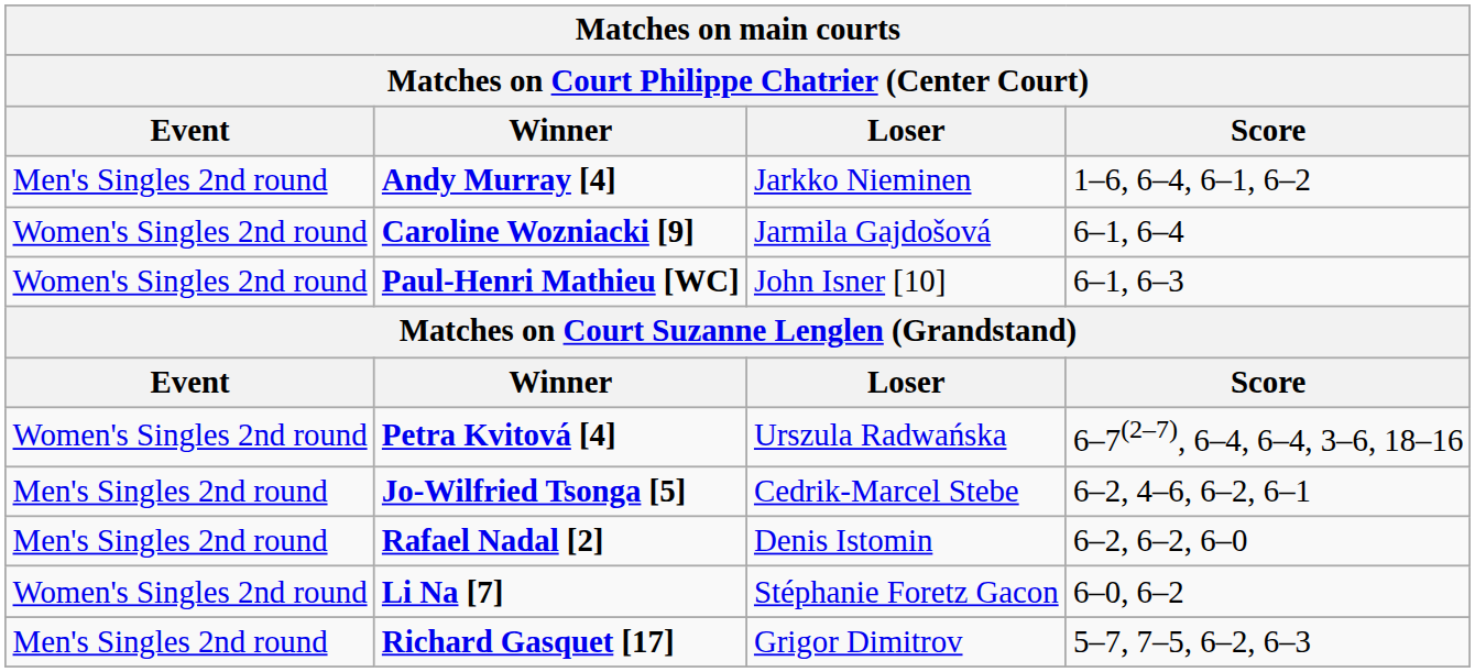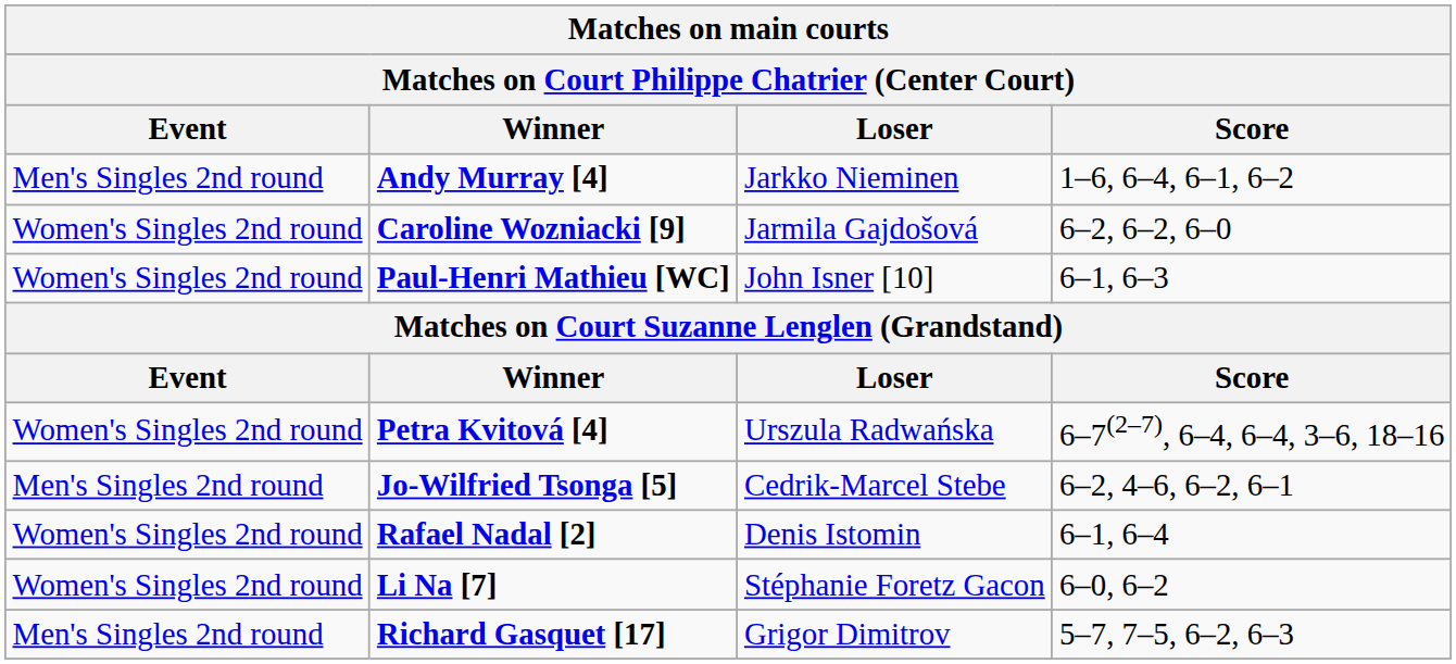Caroline Wozniacki [9] | Score: 6–1, 6–4 -> 6–2, 6–2, 6–0
Rafael Nadal [2] | Event: Men's Singles 2nd round -> Women's Singles 2nd round
Rafael Nadal [2] | Score: 6–2, 6–2, 6–0 -> 6–1, 6–4
